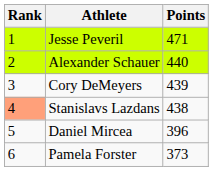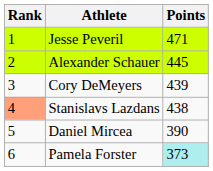Alexander Schauer | Points: 440 -> 445
Daniel Mircea | Points: 396 -> 390
Pamela Forster | Points: no background -> paleturquoise background
